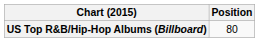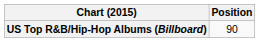US Top R&B/Hip-Hop Albums (Billboard) | Position: 80 -> 90
